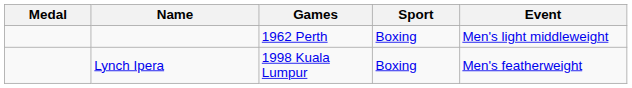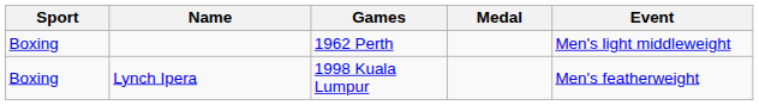columns swapped: Medal <-> Sport
